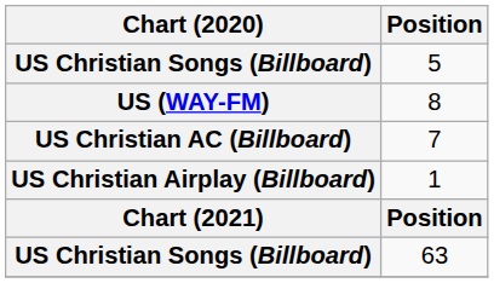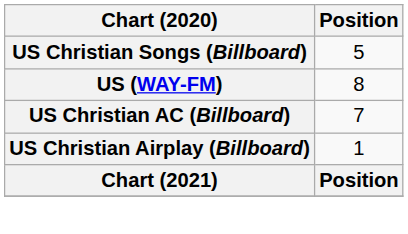- row: US Christian Songs (Billboard) | 63
